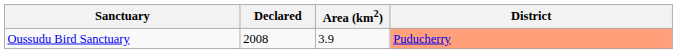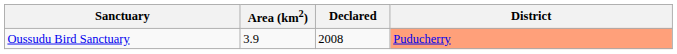columns swapped: Declared <-> Area (km2)
